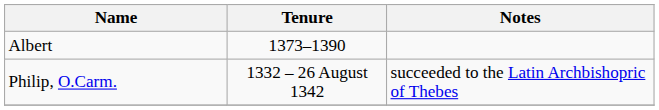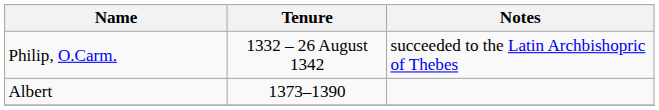rows swapped: Philip, O.Carm. <-> Albert
